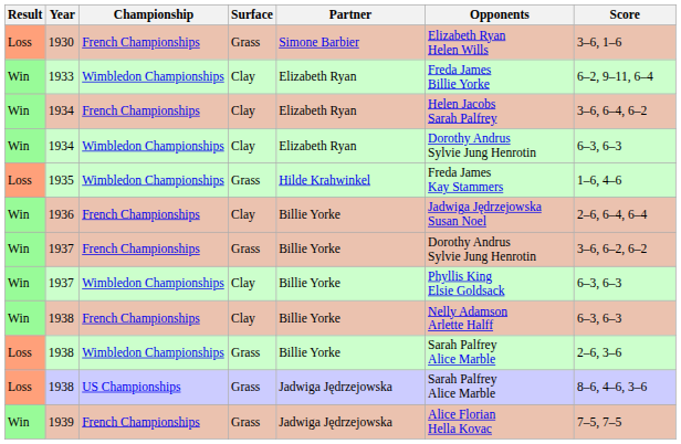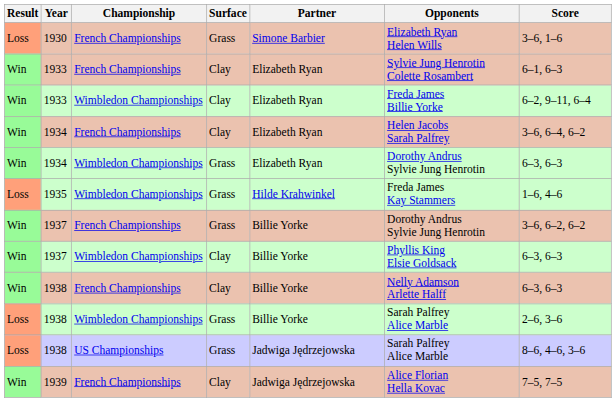+ row: Win | 1933 | French Championships | Clay | Elizabeth Ryan | Sylvie Jung Henrotin Colette Rosambert | 6–1, 6–3
1934 / Wimbledon Championships | Surface: Clay -> Grass
- row: Win | 1936 | French Championships | Clay | Billie Yorke | Jadwiga Jędrzejowska Susan Noel | 2–6, 6–4, 6–4
1939 | Surface: Grass -> Clay
